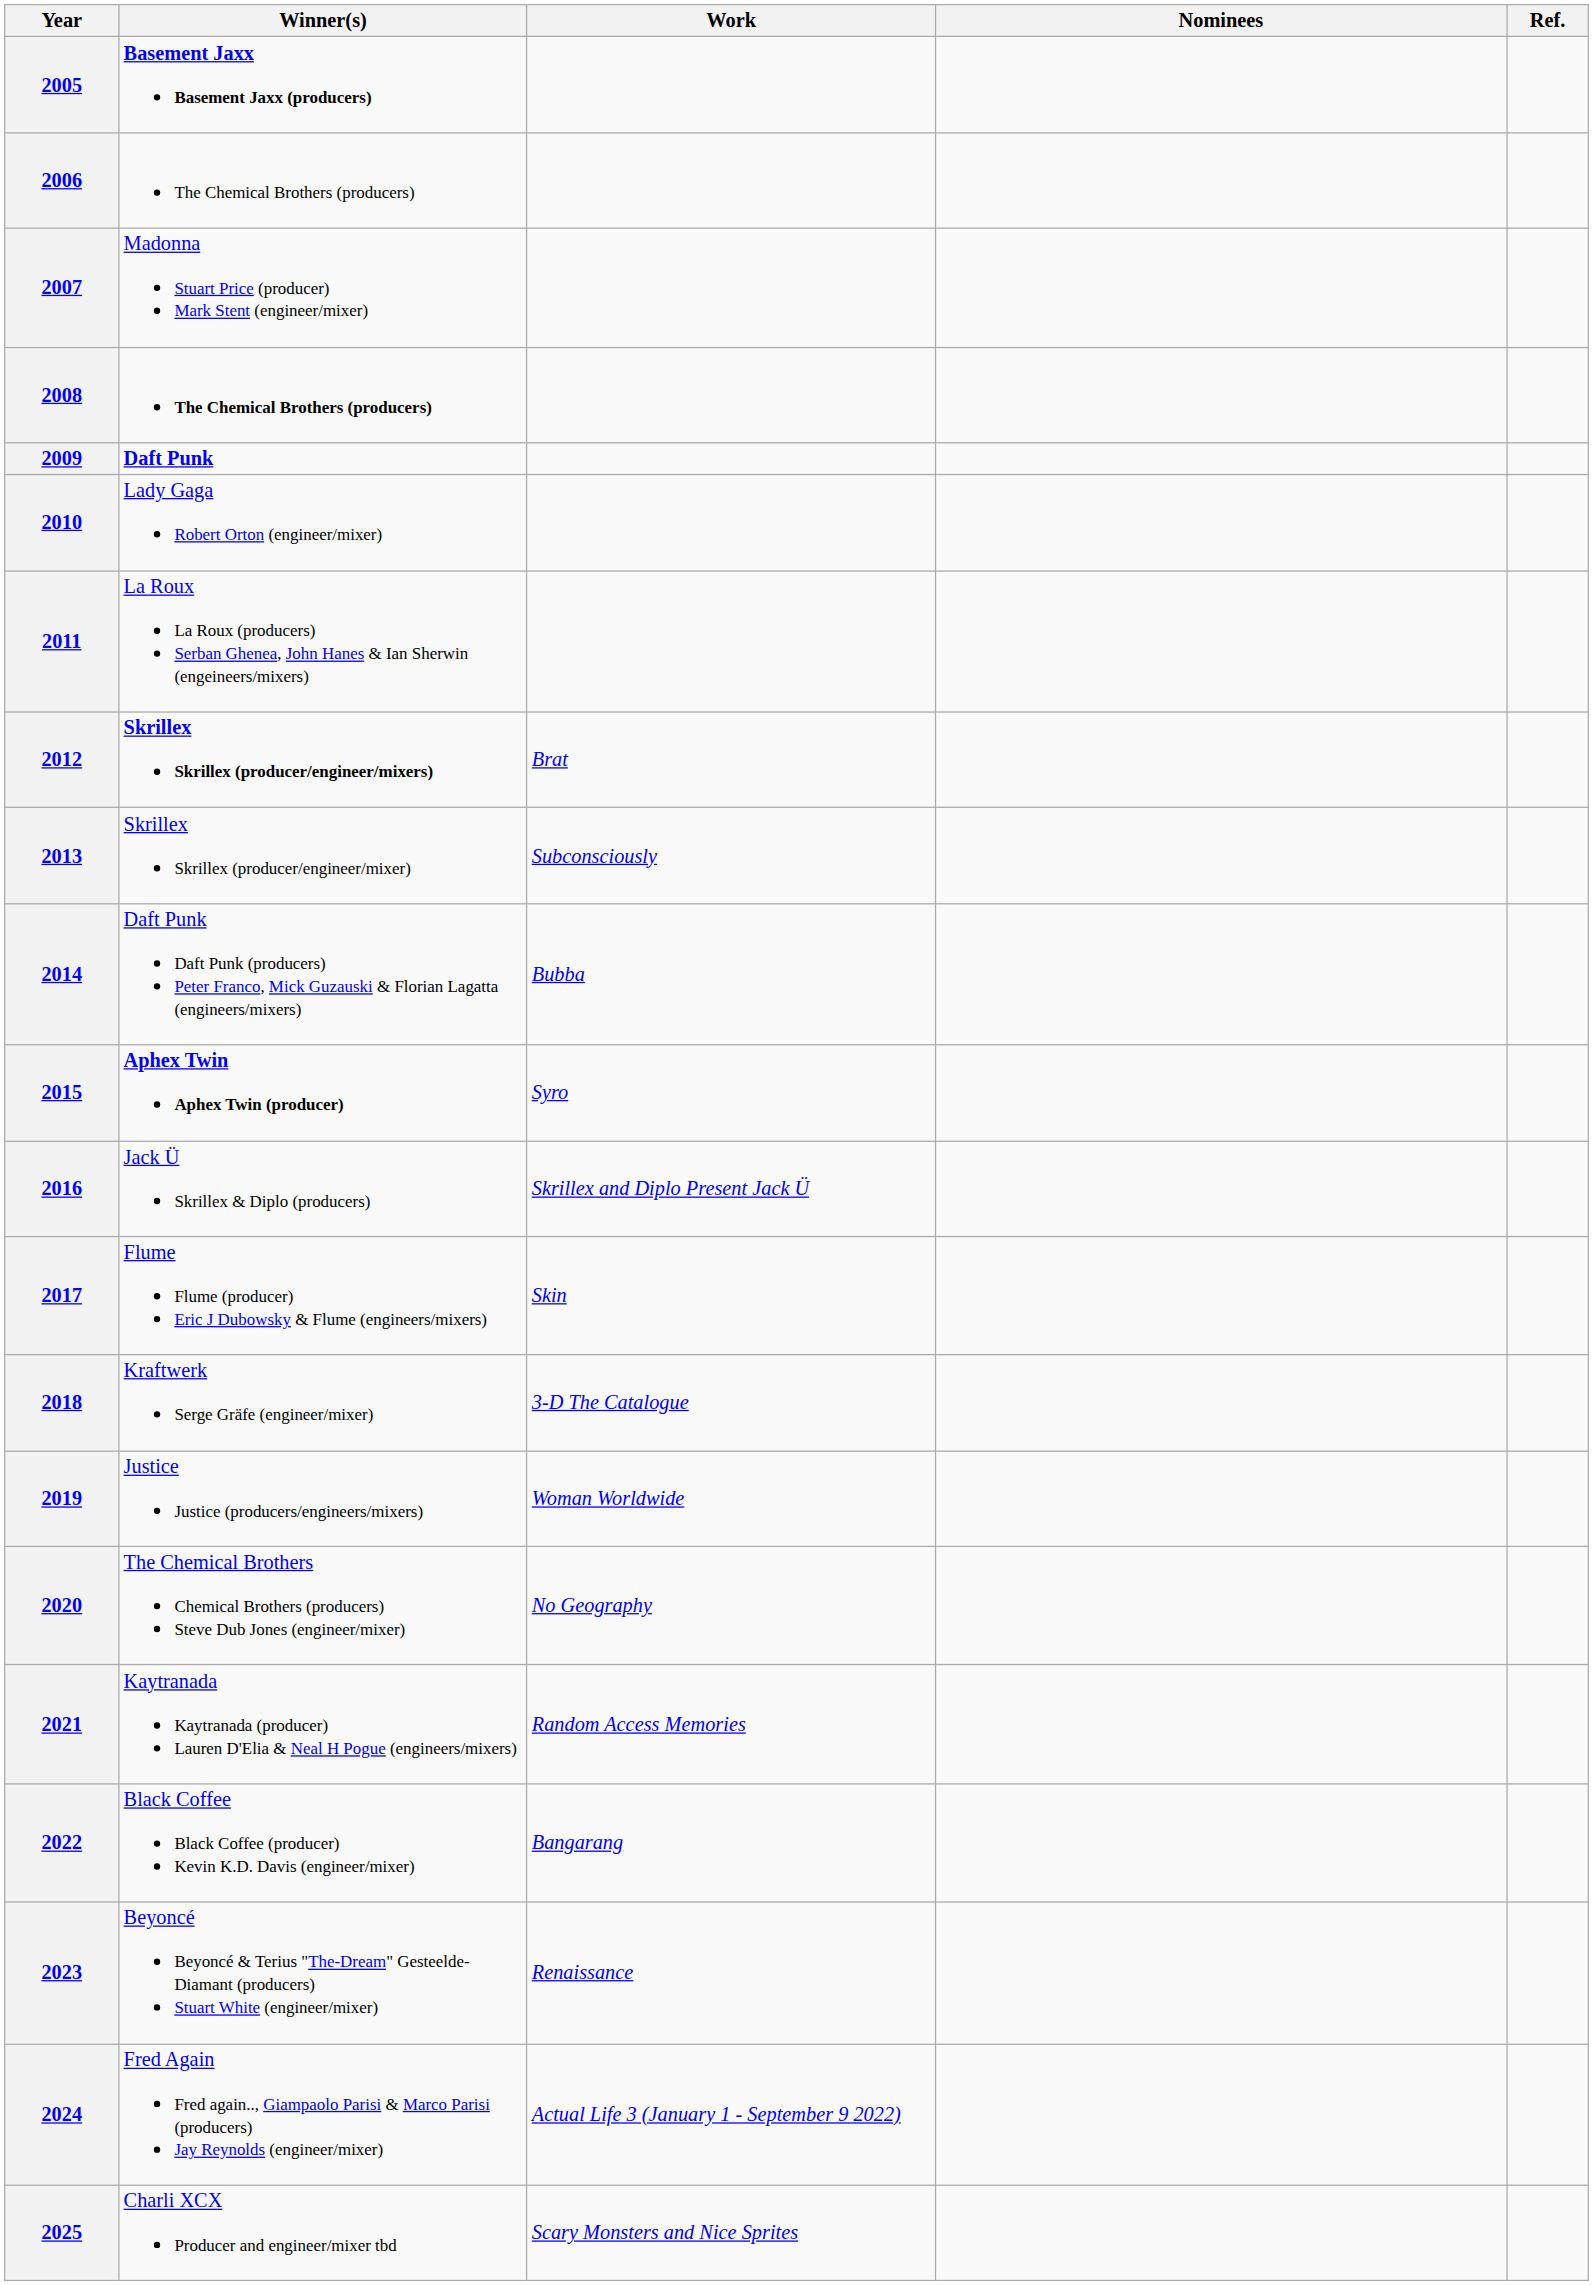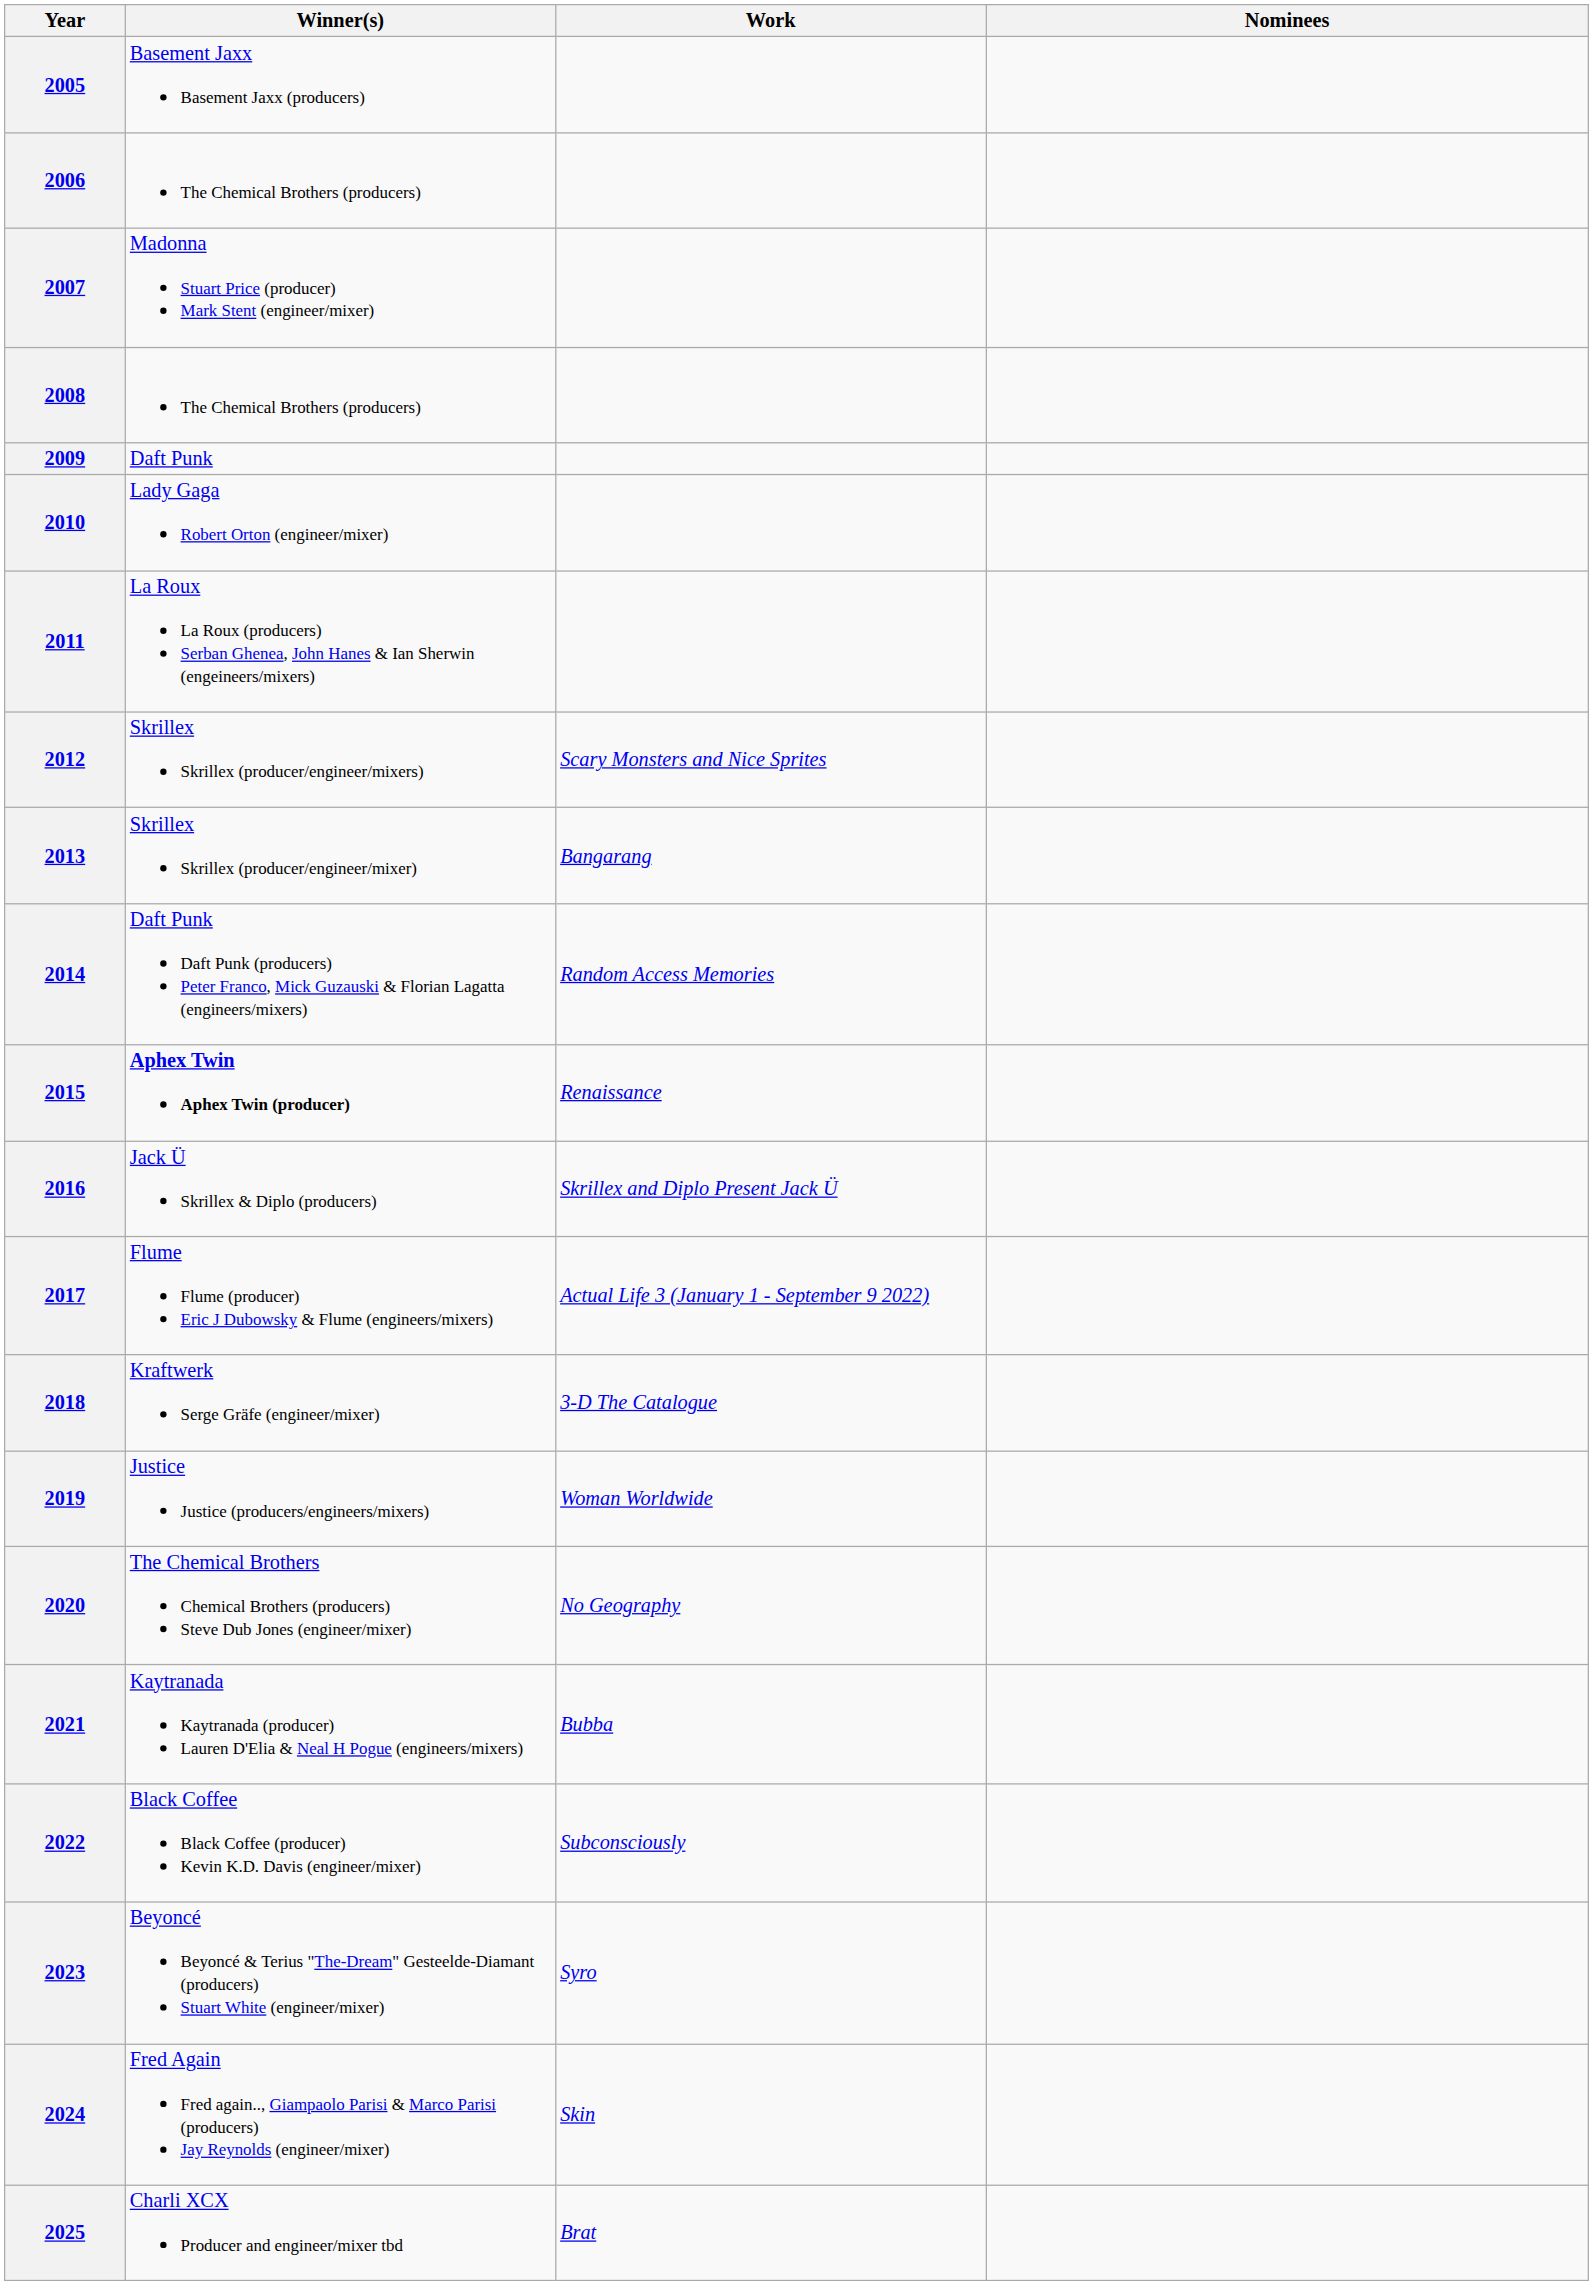- column: Ref.
2005 | Winner(s): bold -> normal
2008 | Winner(s): bold -> normal
2009 | Winner(s): bold -> normal
2012 | Winner(s): bold -> normal
2012 | Work: Brat -> Scary Monsters and Nice Sprites
2013 | Work: Subconsciously -> Bangarang
2014 | Work: Bubba -> Random Access Memories
2015 | Work: Syro -> Renaissance
2017 | Work: Skin -> Actual Life 3 (January 1 - September 9 2022)
2021 | Work: Random Access Memories -> Bubba
2022 | Work: Bangarang -> Subconsciously
2023 | Work: Renaissance -> Syro
2024 | Work: Actual Life 3 (January 1 - September 9 2022) -> Skin
2025 | Work: Scary Monsters and Nice Sprites -> Brat
